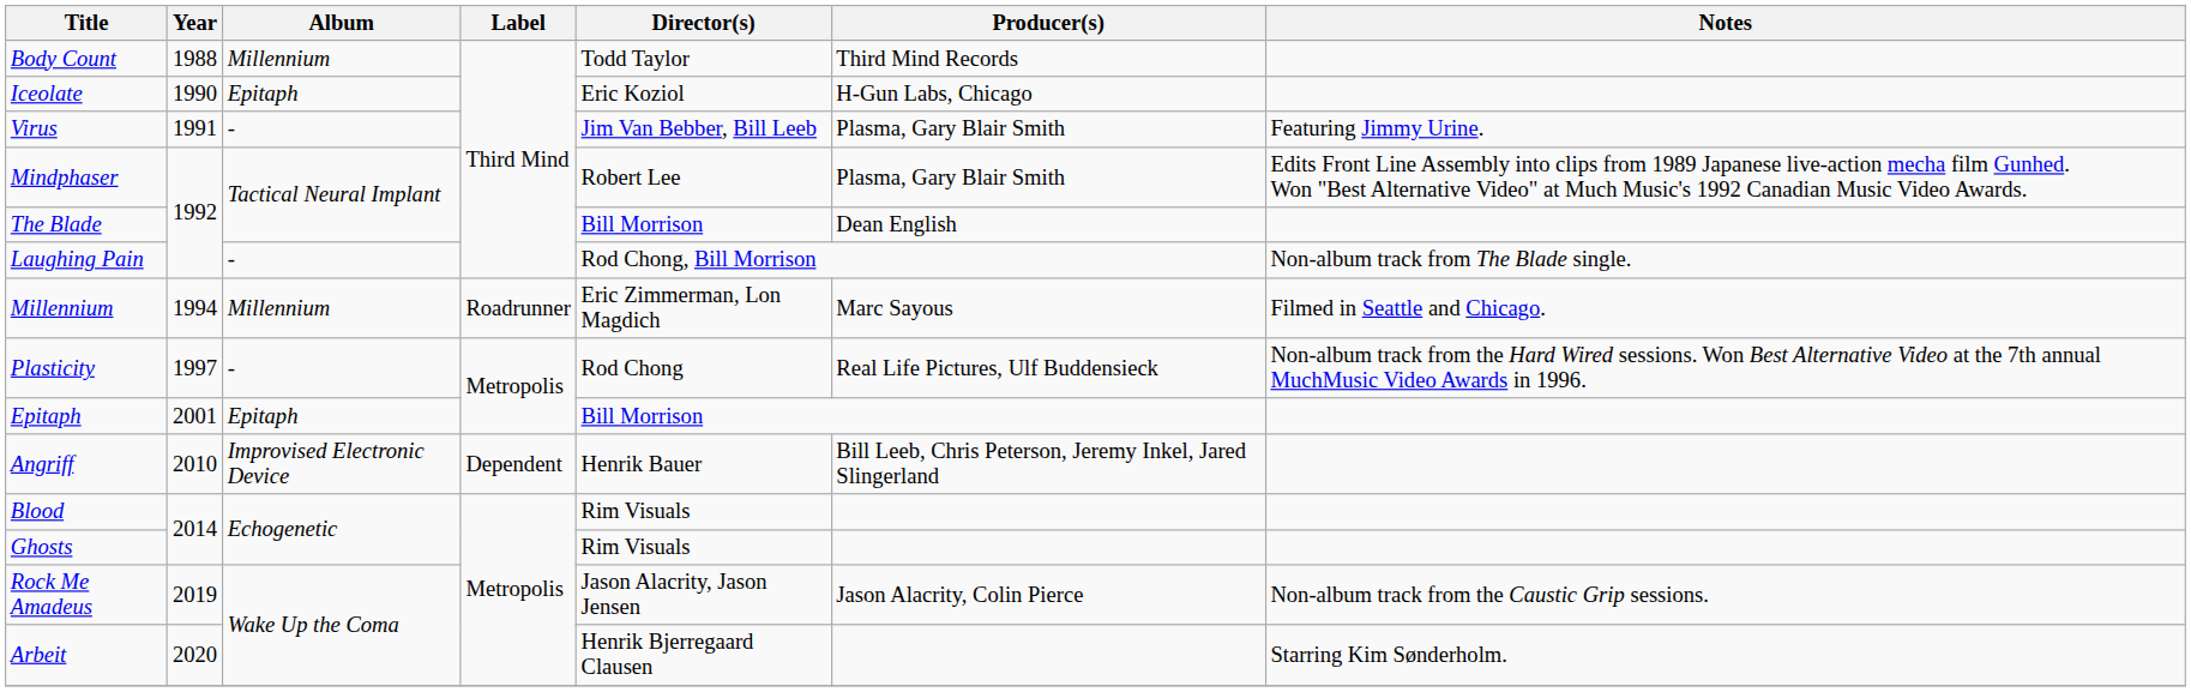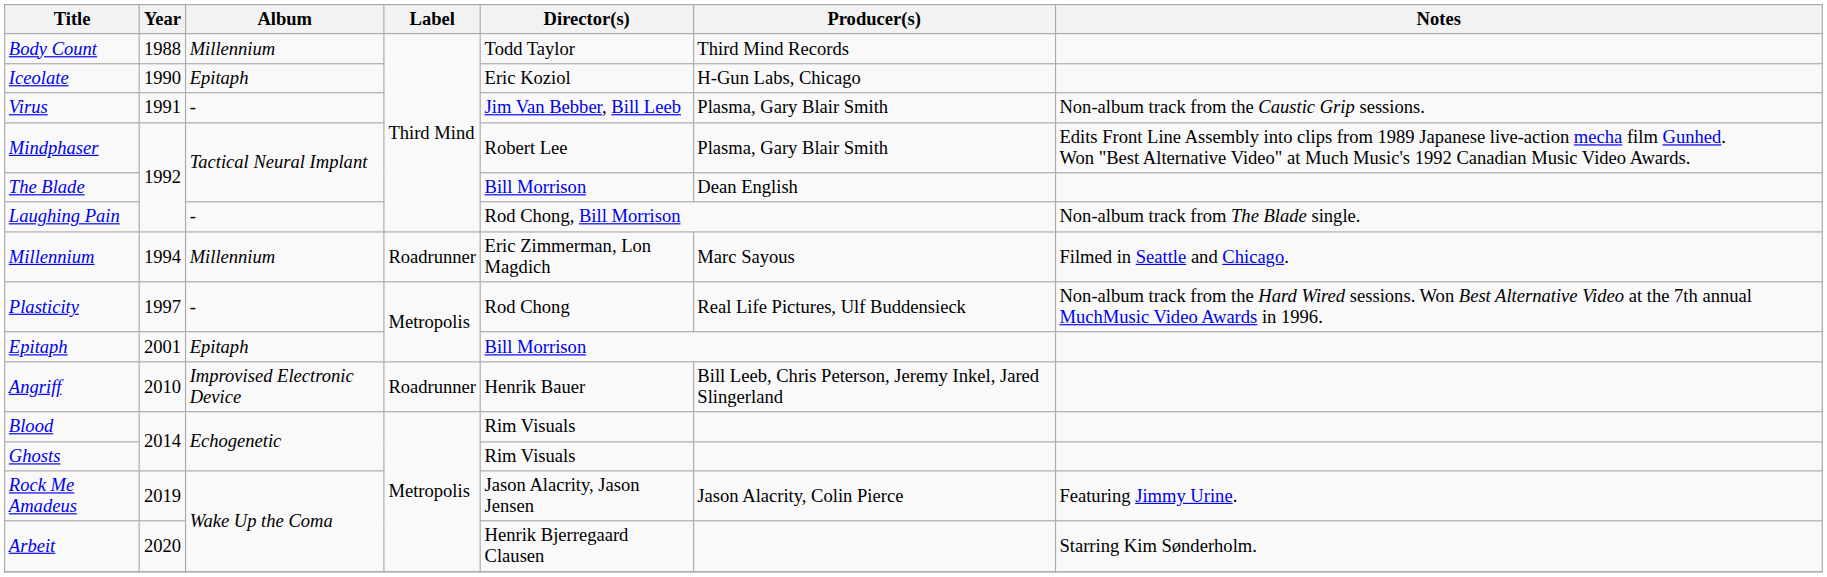Virus | Notes: Featuring Jimmy Urine. -> Non-album track from the Caustic Grip sessions.
Angriff | Label: Dependent -> Roadrunner
Rock Me Amadeus | Notes: Non-album track from the Caustic Grip sessions. -> Featuring Jimmy Urine.
